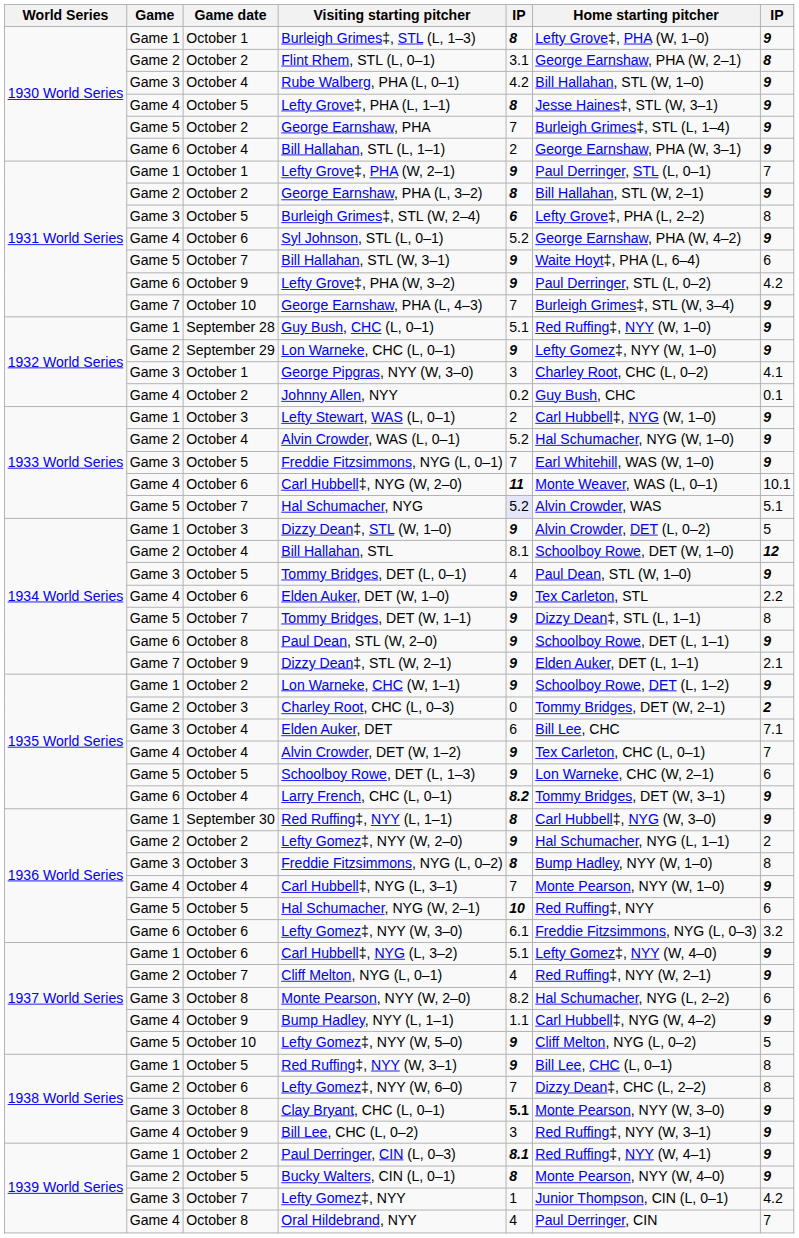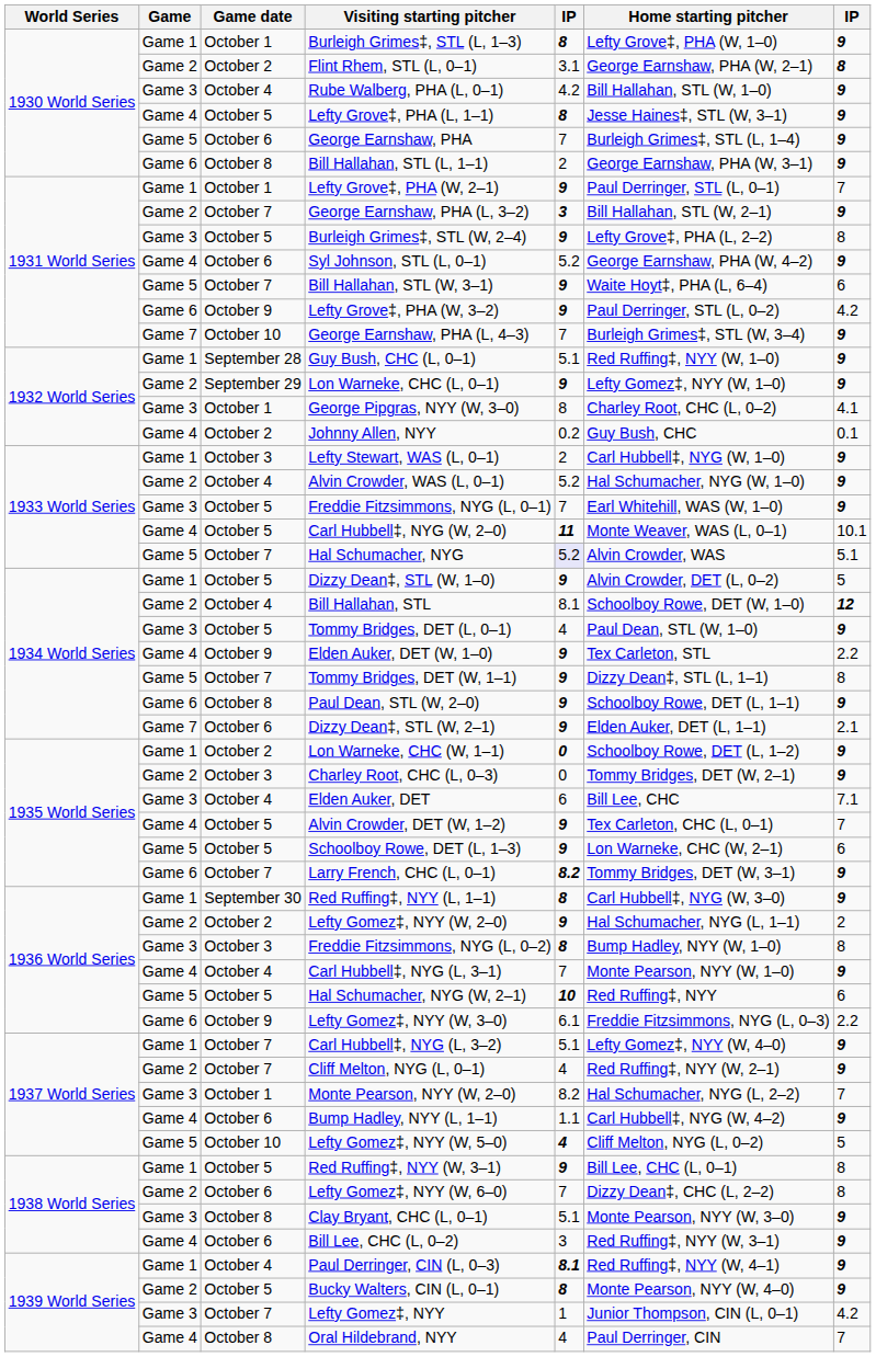George Earnshaw, PHA | Game date: October 2 -> October 6
Bill Hallahan, STL (L, 1–1) | Game date: October 4 -> October 8
George Earnshaw, PHA (L, 3–2) | Game date: October 2 -> October 7
George Earnshaw, PHA (L, 3–2) | column 5: 8 -> 3
Burleigh Grimes‡, STL (W, 2–4) | column 5: 6 -> 9
George Pipgras, NYY (W, 3–0) | column 5: 3 -> 8
Carl Hubbell‡, NYG (W, 2–0) | Game date: October 6 -> October 5
Dizzy Dean‡, STL (W, 1–0) | Game date: October 3 -> October 5
Elden Auker, DET (W, 1–0) | Game date: October 6 -> October 9
Dizzy Dean‡, STL (W, 2–1) | Game date: October 9 -> October 6
Lon Warneke, CHC (W, 1–1) | column 5: 9 -> 0
Charley Root, CHC (L, 0–3) | column 7: 2 -> 9
Alvin Crowder, DET (W, 1–2) | Game date: October 4 -> October 5
Larry French, CHC (L, 0–1) | Game date: October 4 -> October 7
Lefty Gomez‡, NYY (W, 3–0) | Game date: October 6 -> October 9
Lefty Gomez‡, NYY (W, 3–0) | column 7: 3.2 -> 2.2
Carl Hubbell‡, NYG (L, 3–2) | Game date: October 6 -> October 7
Monte Pearson, NYY (W, 2–0) | Game date: October 8 -> October 1
Monte Pearson, NYY (W, 2–0) | column 7: 6 -> 7
Bump Hadley, NYY (L, 1–1) | Game date: October 9 -> October 6
Lefty Gomez‡, NYY (W, 5–0) | column 5: 9 -> 4
Clay Bryant, CHC (L, 0–1) | column 5: bold -> normal
Bill Lee, CHC (L, 0–2) | Game date: October 9 -> October 6
Paul Derringer, CIN (L, 0–3) | Game date: October 2 -> October 4
